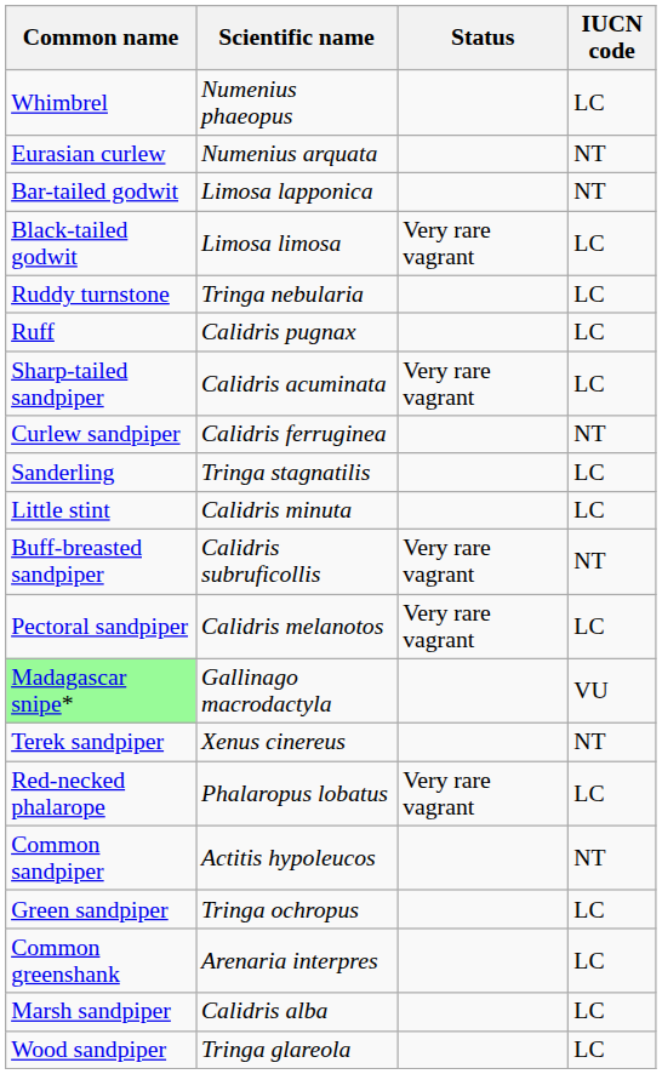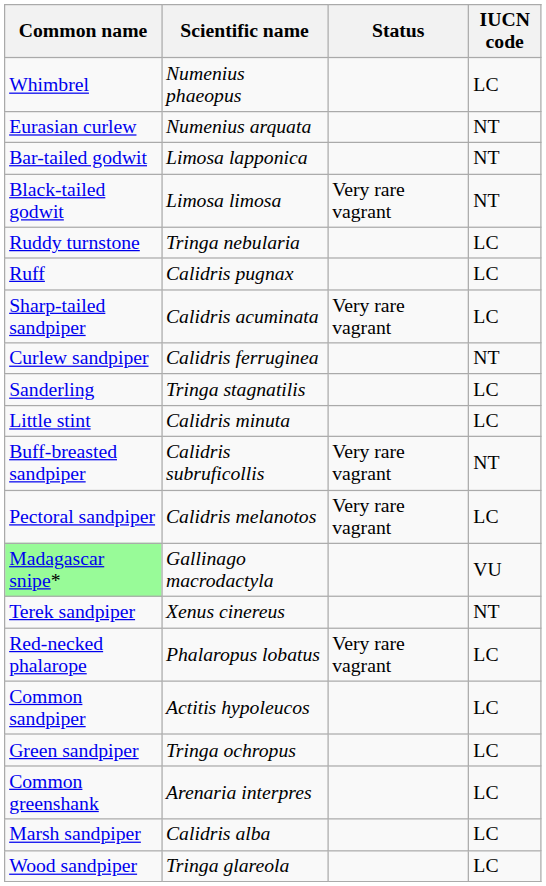Black-tailed godwit | IUCN code: LC -> NT
Common sandpiper | IUCN code: NT -> LC
